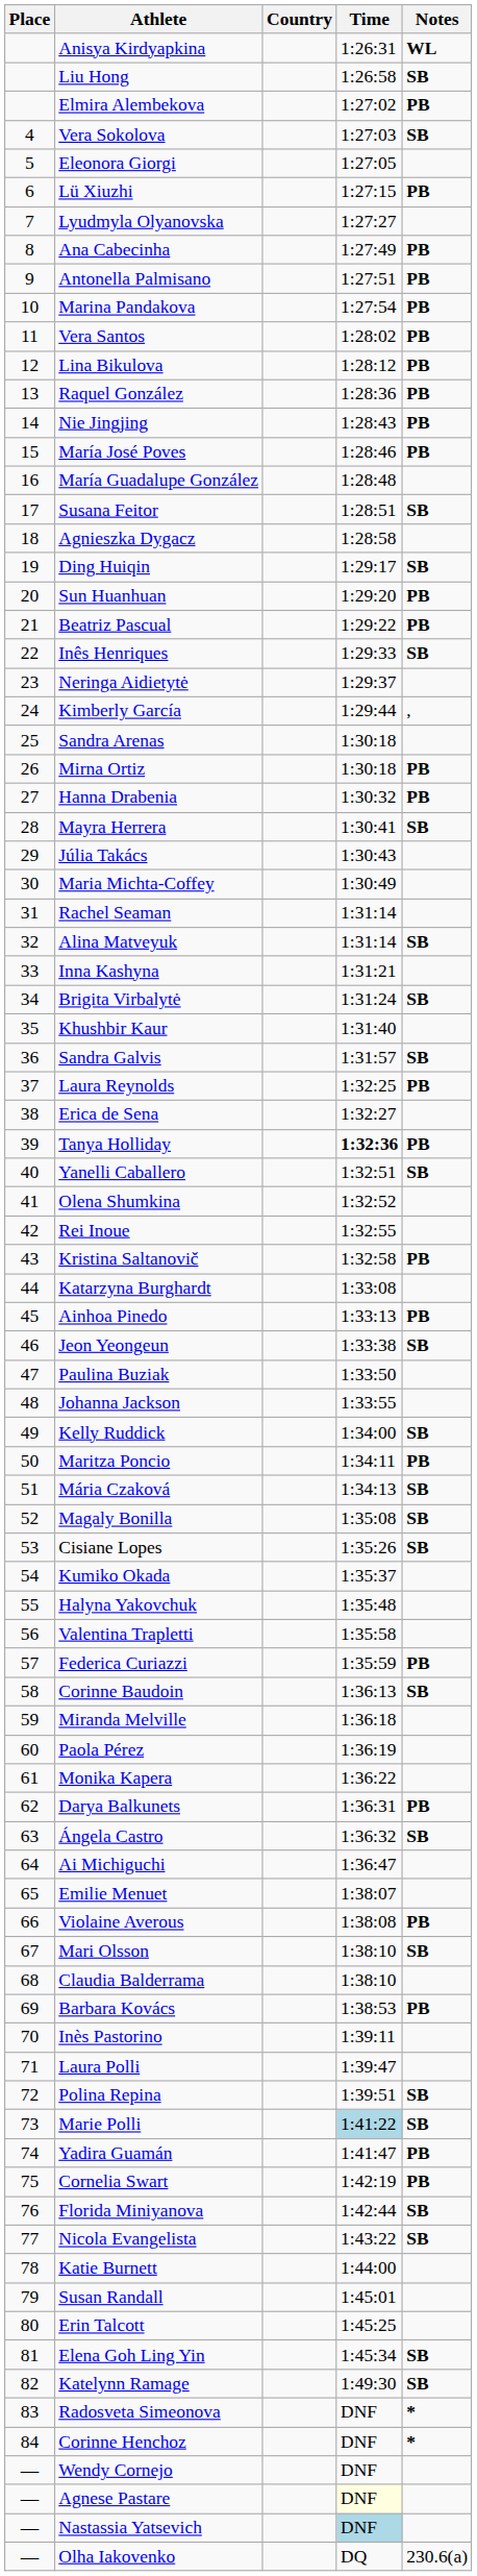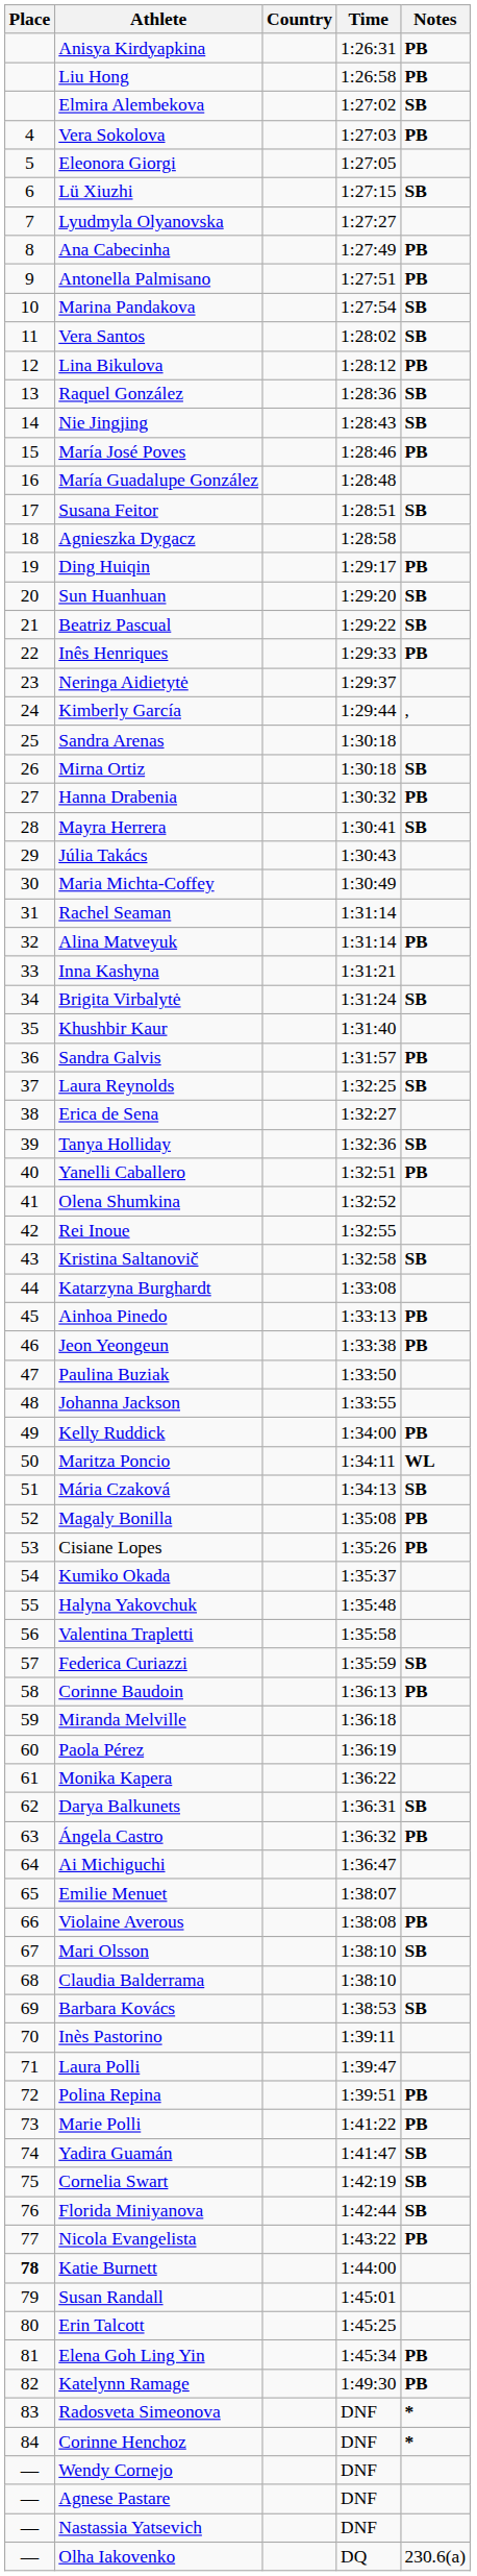Anisya Kirdyapkina | Notes: WL -> PB
Liu Hong | Notes: SB -> PB
Elmira Alembekova | Notes: PB -> SB
Vera Sokolova | Notes: SB -> PB
Lü Xiuzhi | Notes: PB -> SB
Marina Pandakova | Notes: PB -> SB
Vera Santos | Notes: PB -> SB
Raquel González | Notes: PB -> SB
Nie Jingjing | Notes: PB -> SB
Ding Huiqin | Notes: SB -> PB
Sun Huanhuan | Notes: PB -> SB
Beatriz Pascual | Notes: PB -> SB
Inês Henriques | Notes: SB -> PB
Mirna Ortiz | Notes: PB -> SB
Alina Matveyuk | Notes: SB -> PB
Sandra Galvis | Notes: SB -> PB
Laura Reynolds | Notes: PB -> SB
Tanya Holliday | Time: bold -> normal
Tanya Holliday | Notes: PB -> SB
Yanelli Caballero | Notes: SB -> PB
Kristina Saltanovič | Notes: PB -> SB
Jeon Yeongeun | Notes: SB -> PB
Kelly Ruddick | Notes: SB -> PB
Maritza Poncio | Notes: PB -> WL
Magaly Bonilla | Notes: SB -> PB
Cisiane Lopes | Notes: SB -> PB
Federica Curiazzi | Notes: PB -> SB
Corinne Baudoin | Notes: SB -> PB
Darya Balkunets | Notes: PB -> SB
Ángela Castro | Notes: SB -> PB
Barbara Kovács | Notes: PB -> SB
Polina Repina | Notes: SB -> PB
Marie Polli | Time: lightblue background -> no background
Marie Polli | Notes: SB -> PB
Yadira Guamán | Notes: PB -> SB
Cornelia Swart | Notes: PB -> SB
Nicola Evangelista | Notes: SB -> PB
Katie Burnett | Place: normal -> bold
Elena Goh Ling Yin | Notes: SB -> PB
Katelynn Ramage | Notes: SB -> PB
Agnese Pastare | Time: lightyellow background -> no background
Nastassia Yatsevich | Time: lightblue background -> no background
